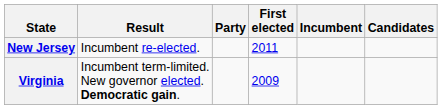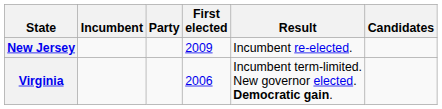columns swapped: Incumbent <-> Result
New Jersey | First elected: 2011 -> 2009
Virginia | First elected: 2009 -> 2006
